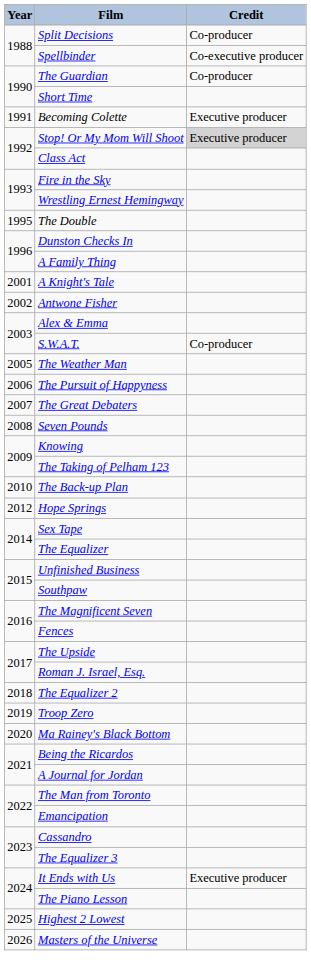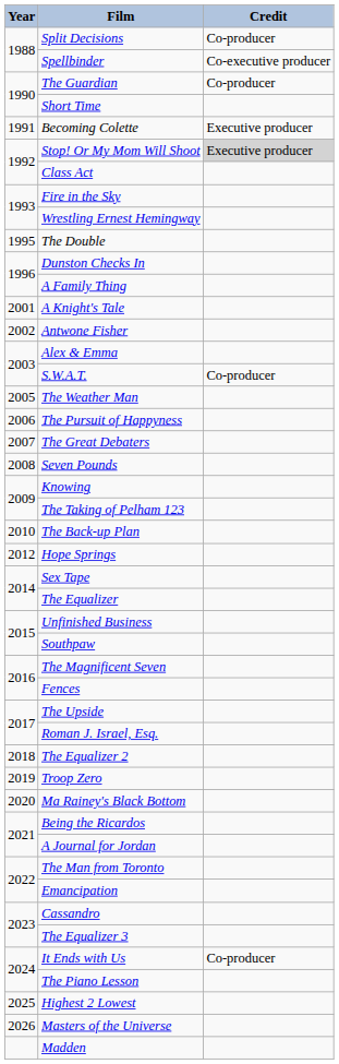It Ends with Us | Credit: Executive producer -> Co-producer
+ row: Madden
